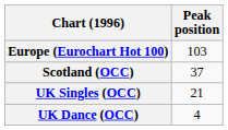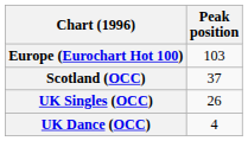UK Singles (OCC) | Peak position: 21 -> 26
